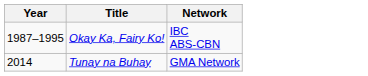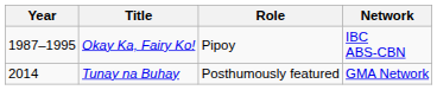+ column: Role | Pipoy | Posthumously featured
